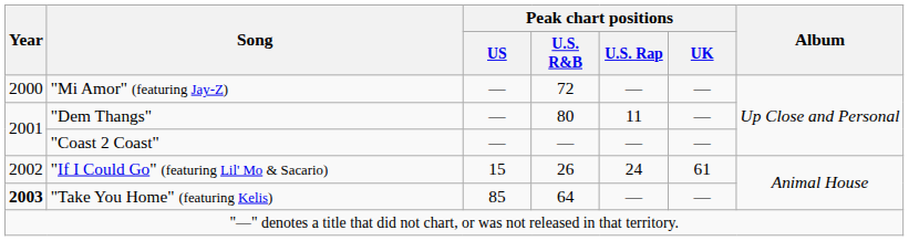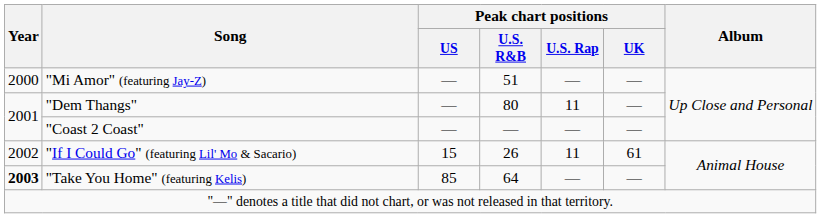"Mi Amor" (featuring Jay-Z) | Peak chart positions / U.S. R&B: 72 -> 51
"If I Could Go" (featuring Lil' Mo & Sacario) | Peak chart positions / U.S. Rap: 24 -> 11
